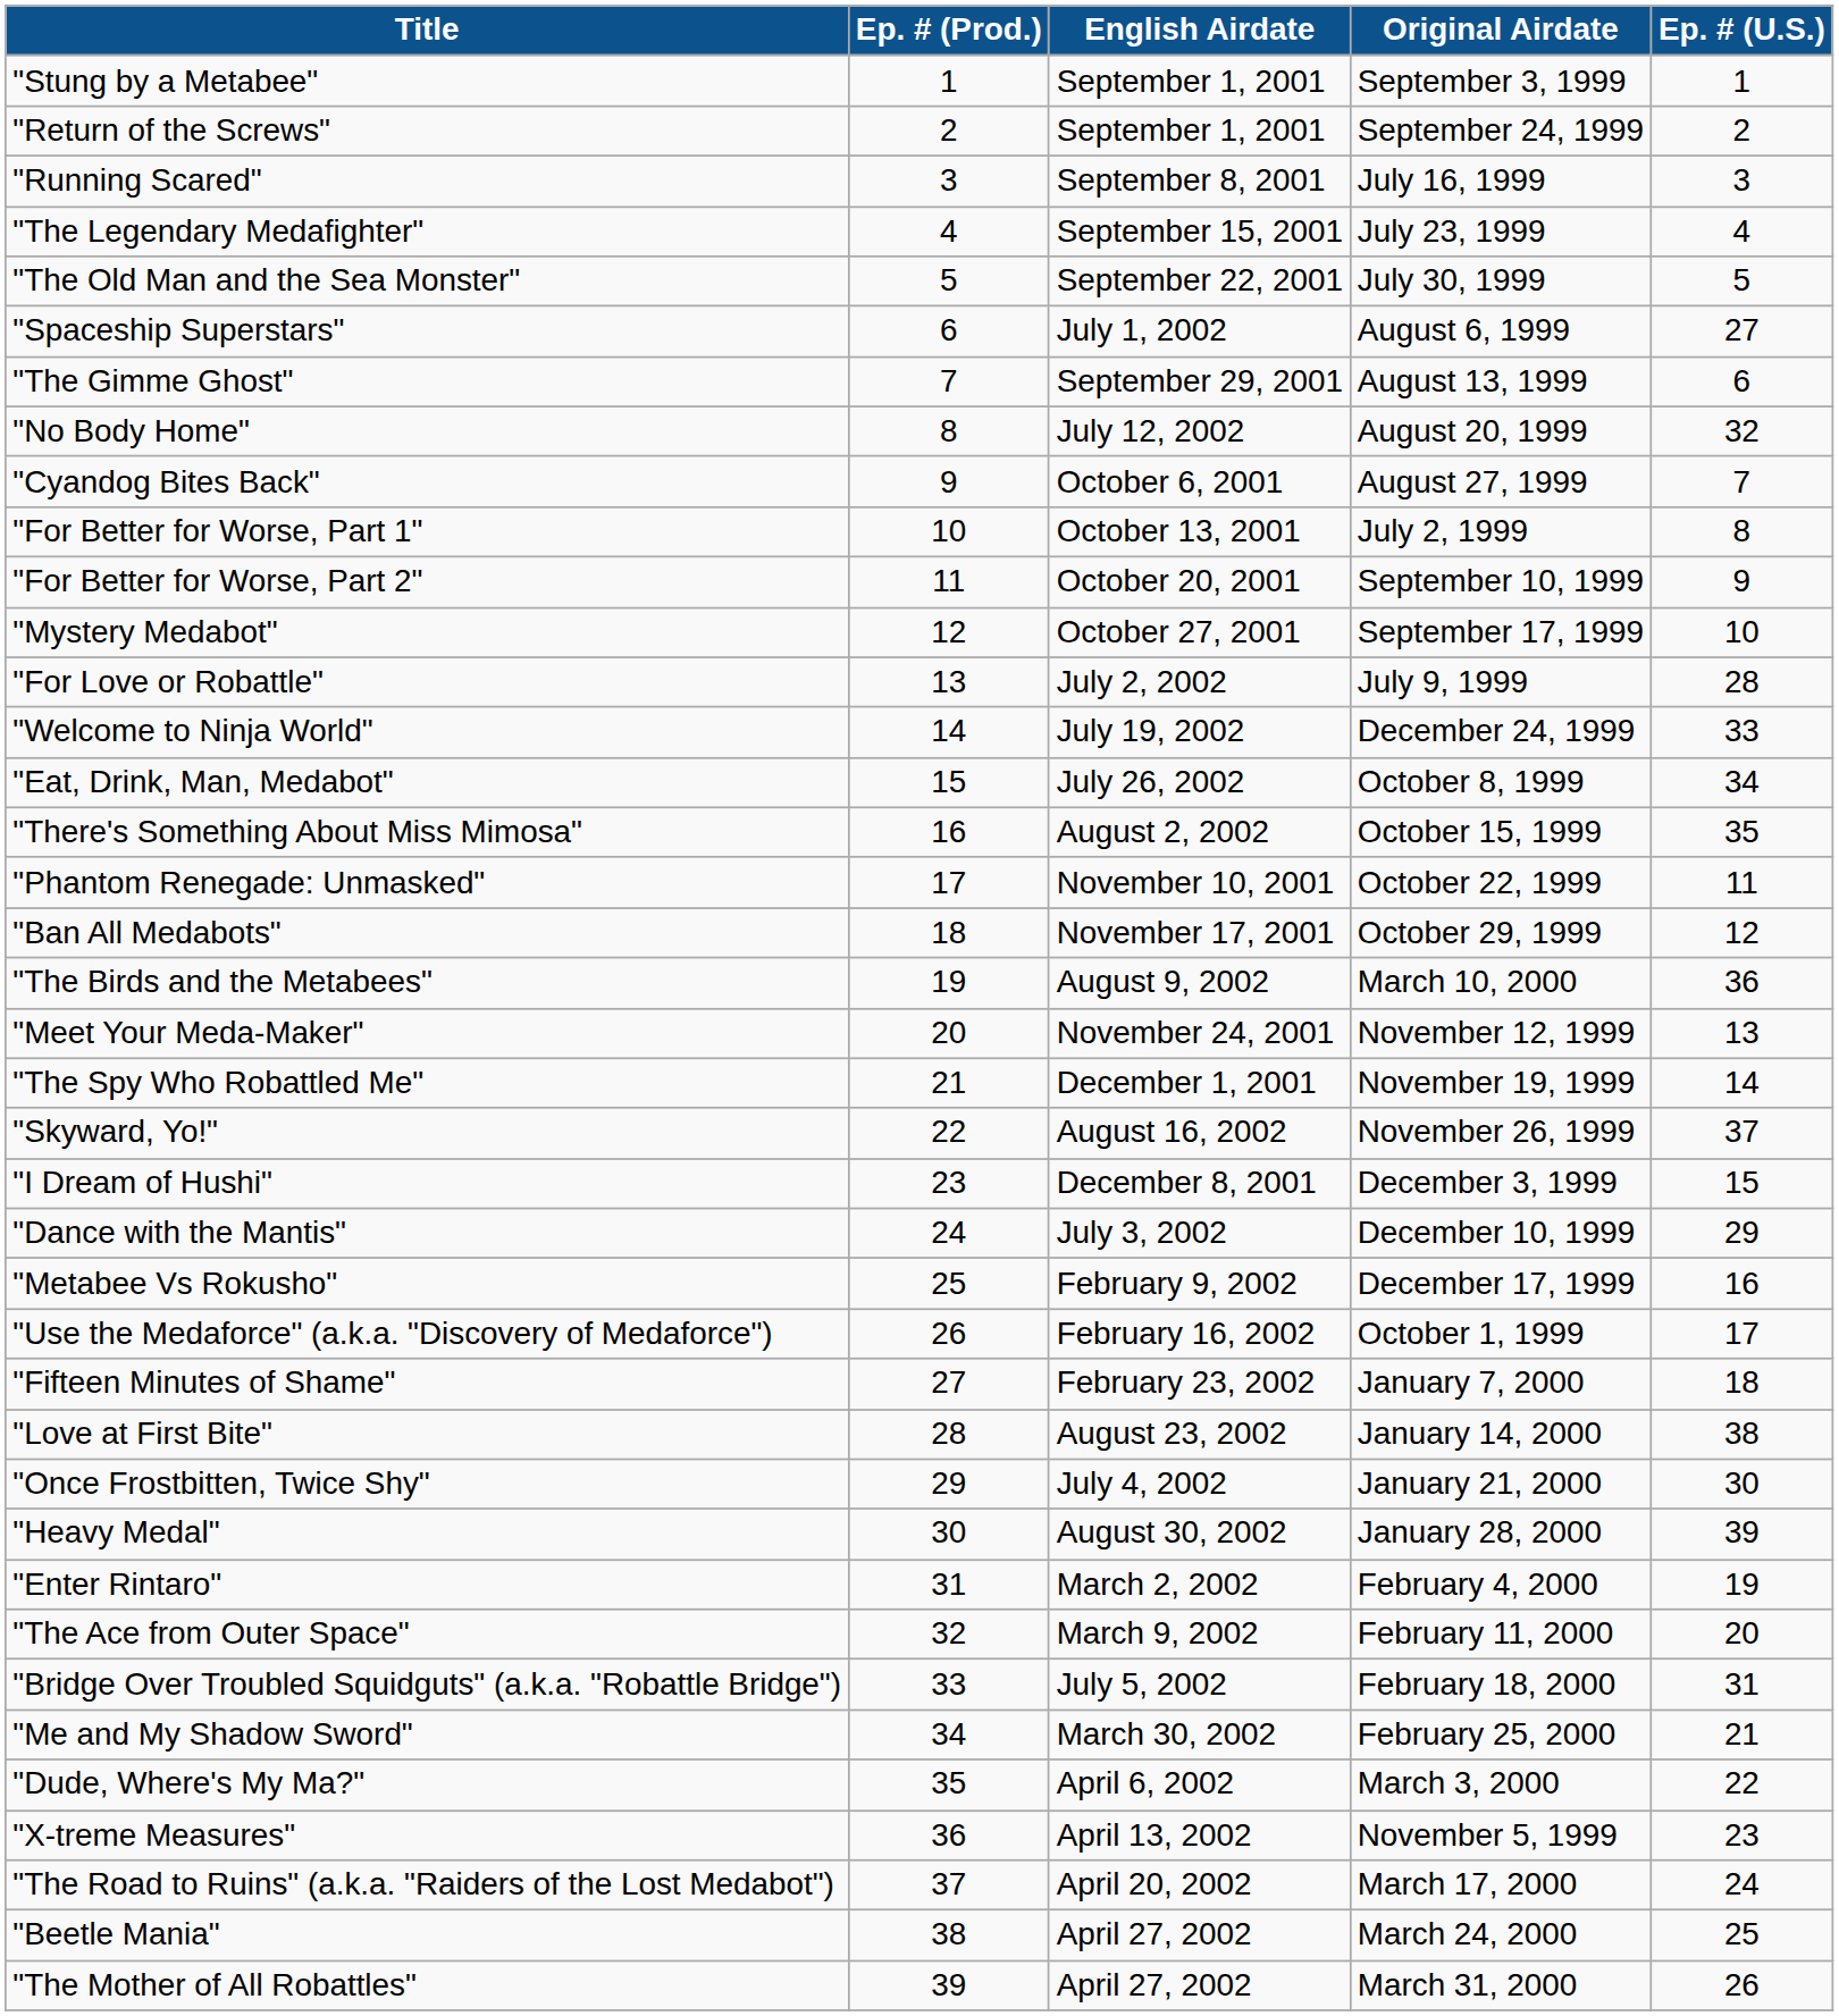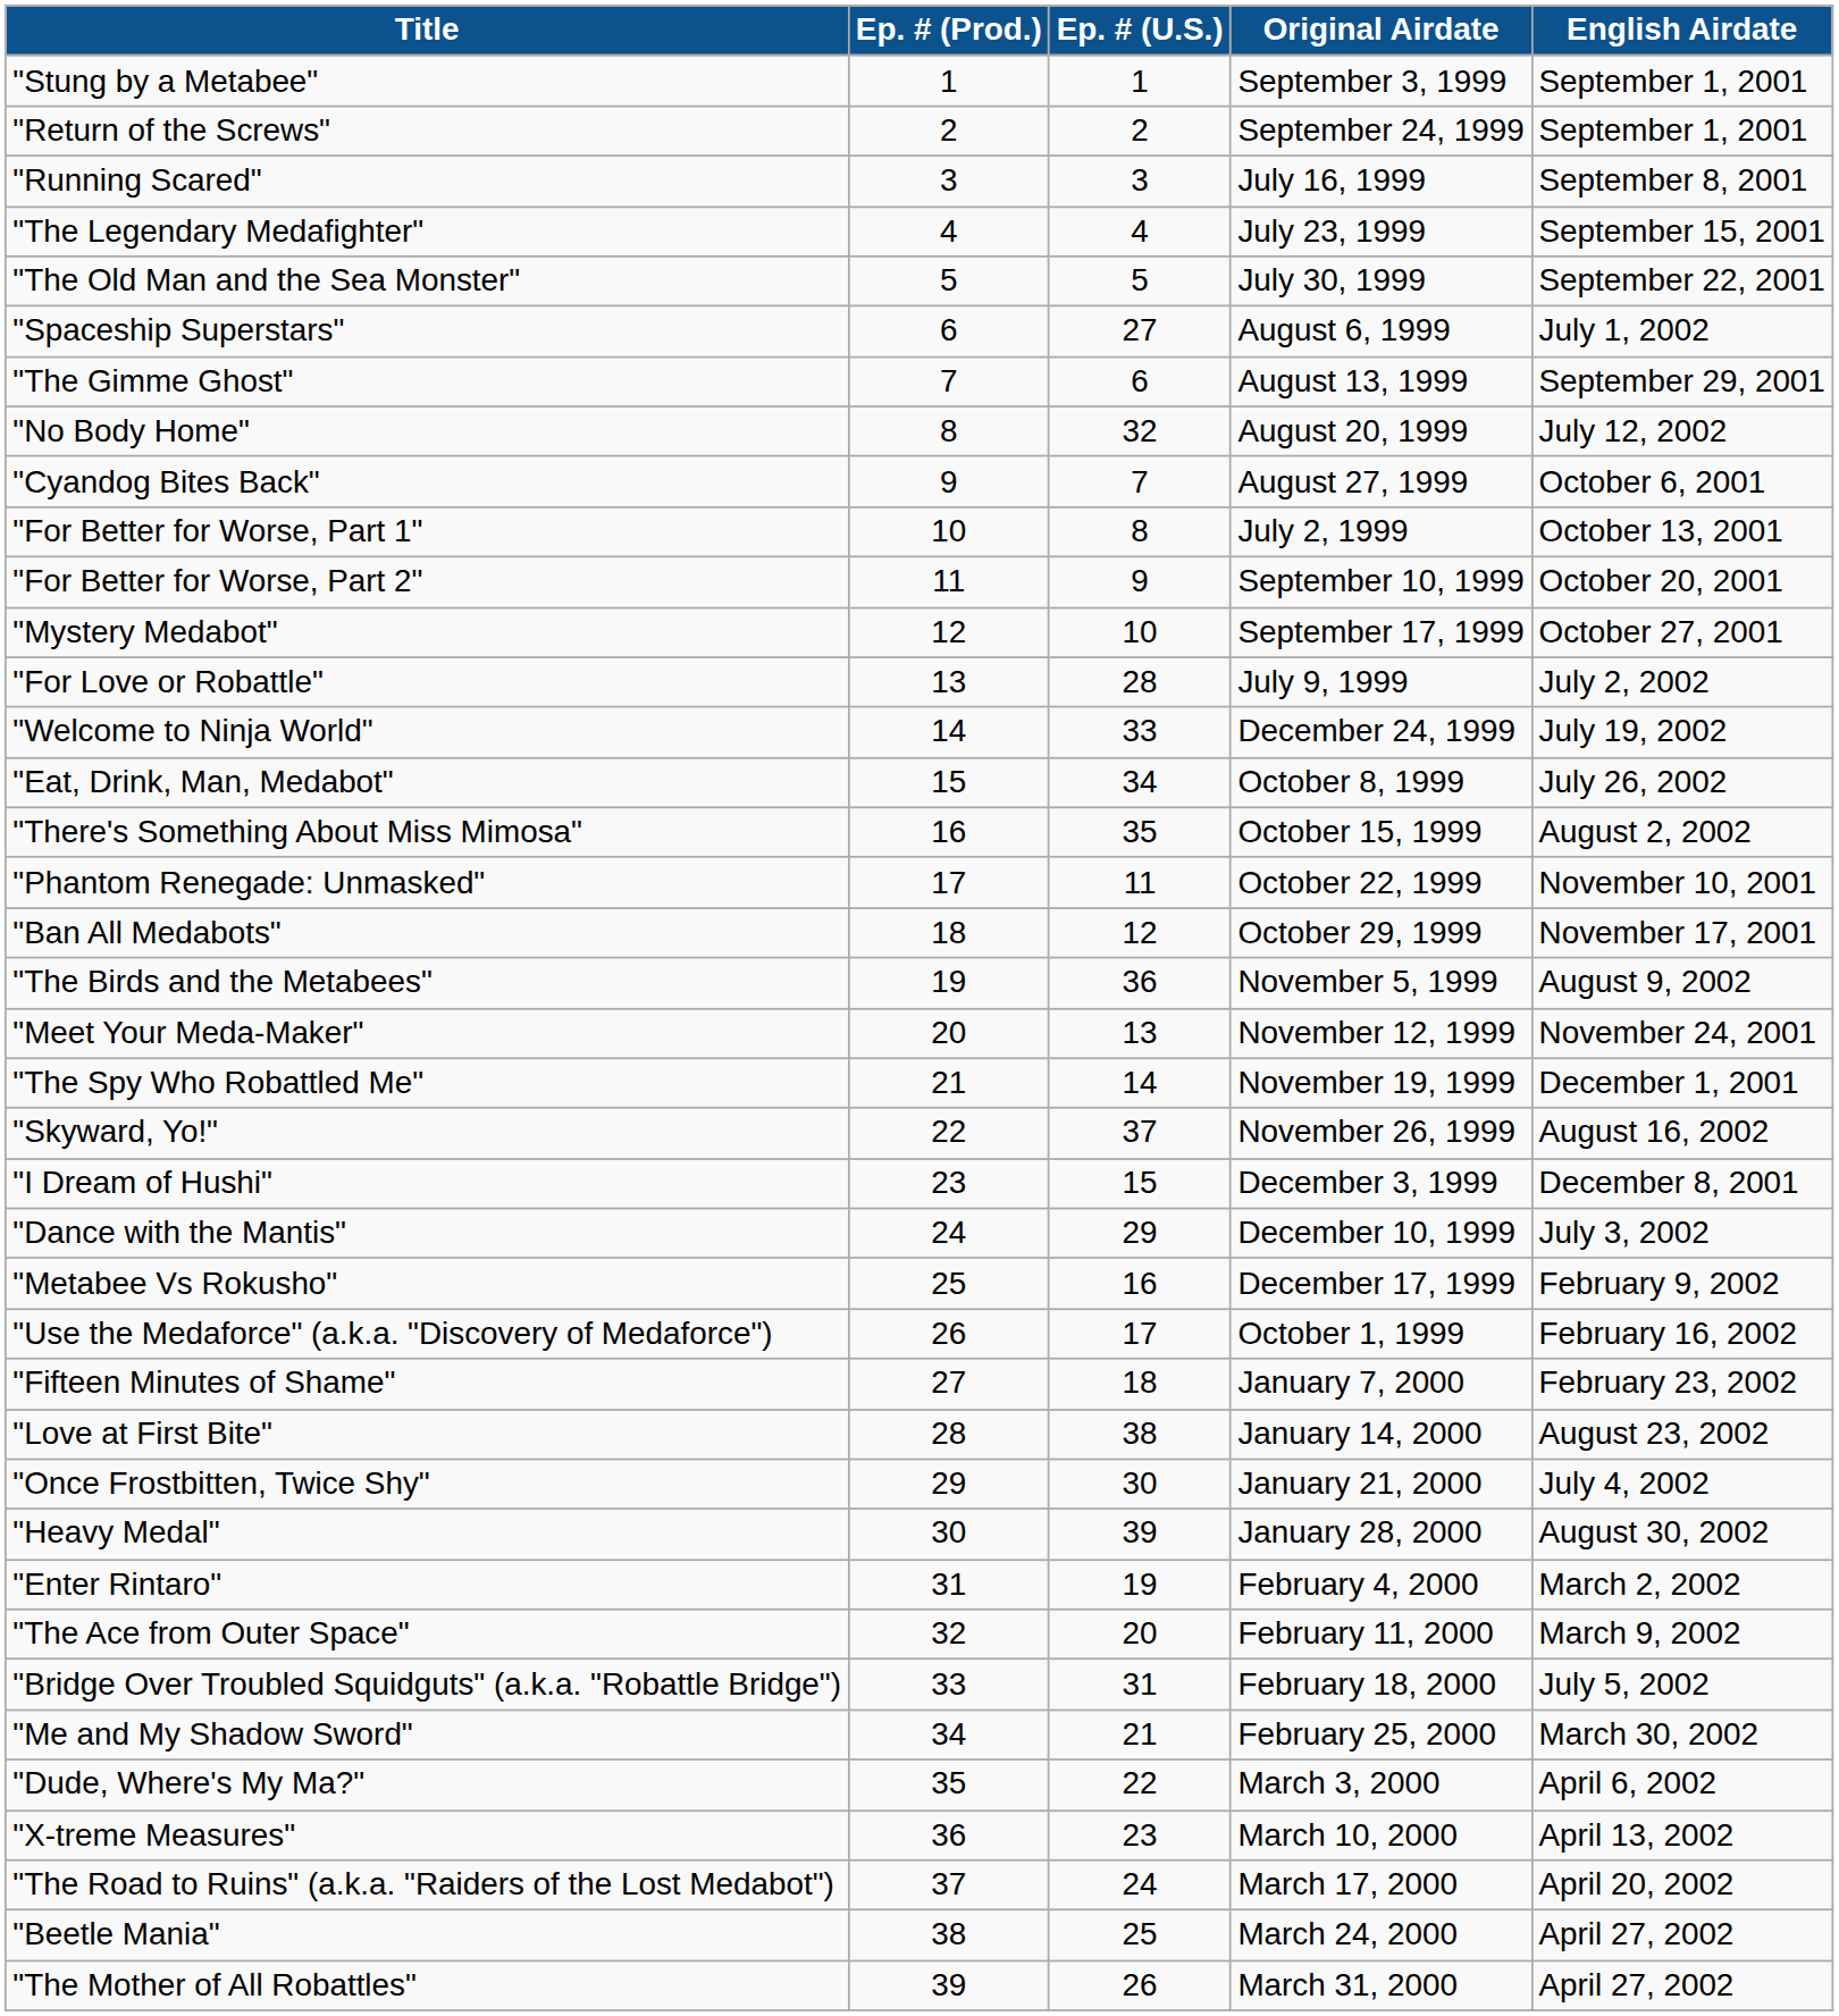columns swapped: Ep. # (U.S.) <-> English Airdate
"The Birds and the Metabees" | Original Airdate: March 10, 2000 -> November 5, 1999
"X-treme Measures" | Original Airdate: November 5, 1999 -> March 10, 2000
